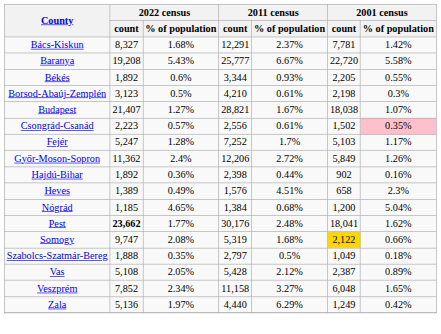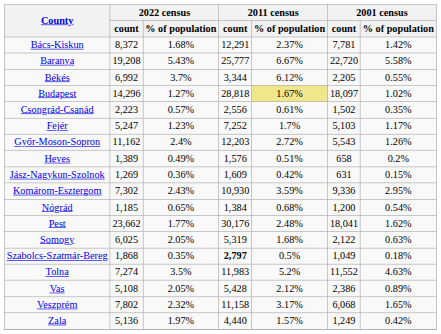Bács-Kiskun | 2022 census / count: 8,327 -> 8,372
Békés | 2022 census / count: 1,892 -> 6,992
Békés | 2022 census / % of population: 0.6% -> 3.7%
Békés | 2011 census / % of population: 0.93% -> 6.12%
- row: Borsod-Abaúj-Zemplén | 3,123 | 0.5% | 4,210 | 0.61% | 2,198 | 0.3%
Budapest | 2022 census / count: 21,407 -> 14,296
Budapest | 2011 census / count: 28,821 -> 28,818
Budapest | 2011 census / % of population: no background -> khaki background
Budapest | 2001 census / count: 18,038 -> 18,097
Budapest | 2001 census / % of population: 1.07% -> 1.02%
Csongrád-Csanád | 2001 census / % of population: pink background -> no background
Fejér | 2022 census / % of population: 1.28% -> 1.23%
Győr-Moson-Sopron | 2022 census / count: 11,362 -> 11,162
Győr-Moson-Sopron | 2011 census / count: 12,206 -> 12,203
Győr-Moson-Sopron | 2001 census / count: 5,849 -> 5,543
- row: Hajdú-Bihar | 1,892 | 0.36% | 2,398 | 0.44% | 902 | 0.16%
Heves | 2011 census / % of population: 4.51% -> 0.51%
Heves | 2001 census / % of population: 2.3% -> 0.2%
+ row: Jász-Nagykun-Szolnok | 1,269 | 0.36% | 1,609 | 0.42% | 631 | 0.15%
+ row: Komárom-Esztergom | 7,302 | 2.43% | 10,930 | 3.59% | 9,336 | 2.95%
Nógrád | 2022 census / % of population: 4.65% -> 0.65%
Nógrád | 2001 census / % of population: 5.04% -> 0.54%
Pest | 2022 census / count: bold -> normal
Somogy | 2022 census / count: 9,747 -> 6,025
Somogy | 2022 census / % of population: 2.08% -> 2.05%
Somogy | 2001 census / count: gold background -> no background
Somogy | 2001 census / % of population: 0.66% -> 0.63%
Szabolcs-Szatmár-Bereg | 2022 census / count: 1,888 -> 1,868
Szabolcs-Szatmár-Bereg | 2011 census / count: normal -> bold
+ row: Tolna | 7,274 | 3.5% | 11,983 | 5.2% | 11,552 | 4.63%
Vas | 2001 census / count: 2,387 -> 2,386
Veszprém | 2022 census / count: 7,852 -> 7,802
Veszprém | 2022 census / % of population: 2.34% -> 2.32%
Veszprém | 2011 census / % of population: 3.27% -> 3.17%
Veszprém | 2001 census / count: 6,048 -> 6,068
Zala | 2011 census / % of population: 6.29% -> 1.57%
